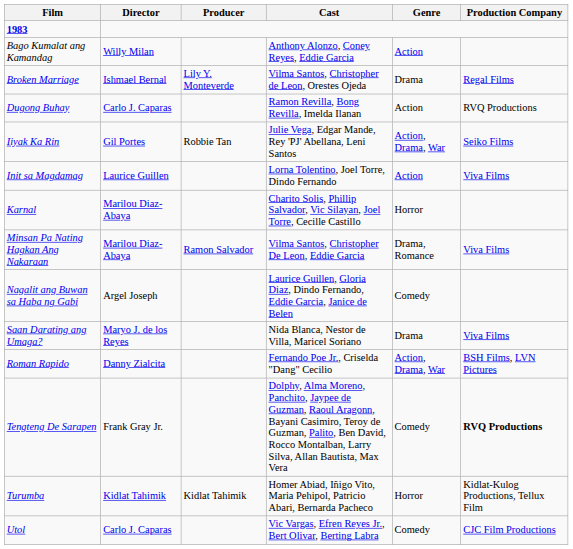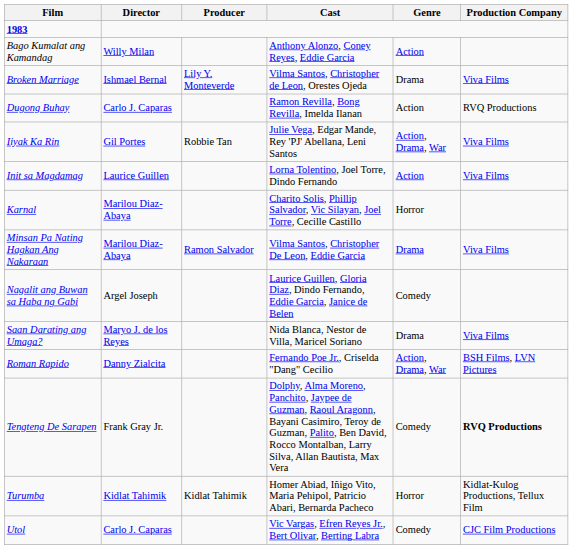Broken Marriage | Production Company: Regal Films -> Viva Films
Iiyak Ka Rin | Production Company: Seiko Films -> Viva Films
Minsan Pa Nating Hagkan Ang Nakaraan | Genre: Drama, Romance -> Drama
